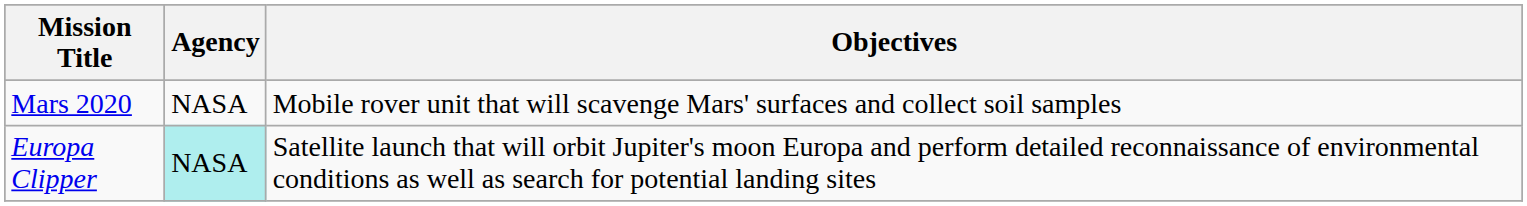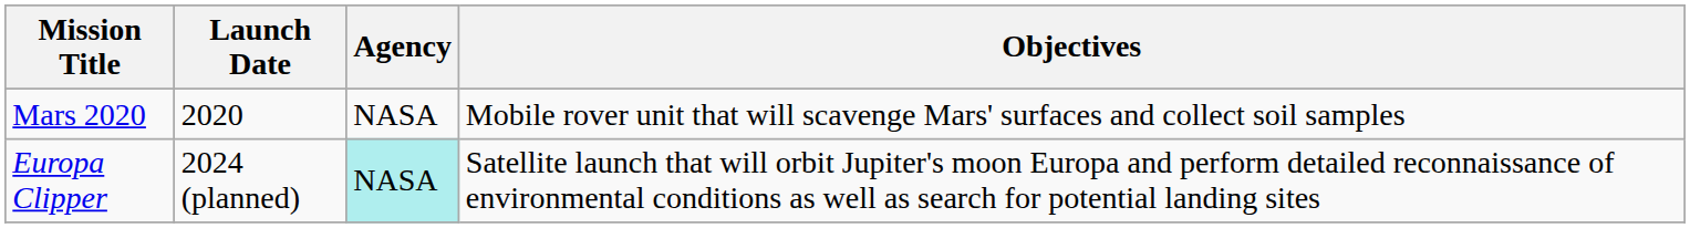+ column: Launch Date | 2020 | 2024 (planned)
